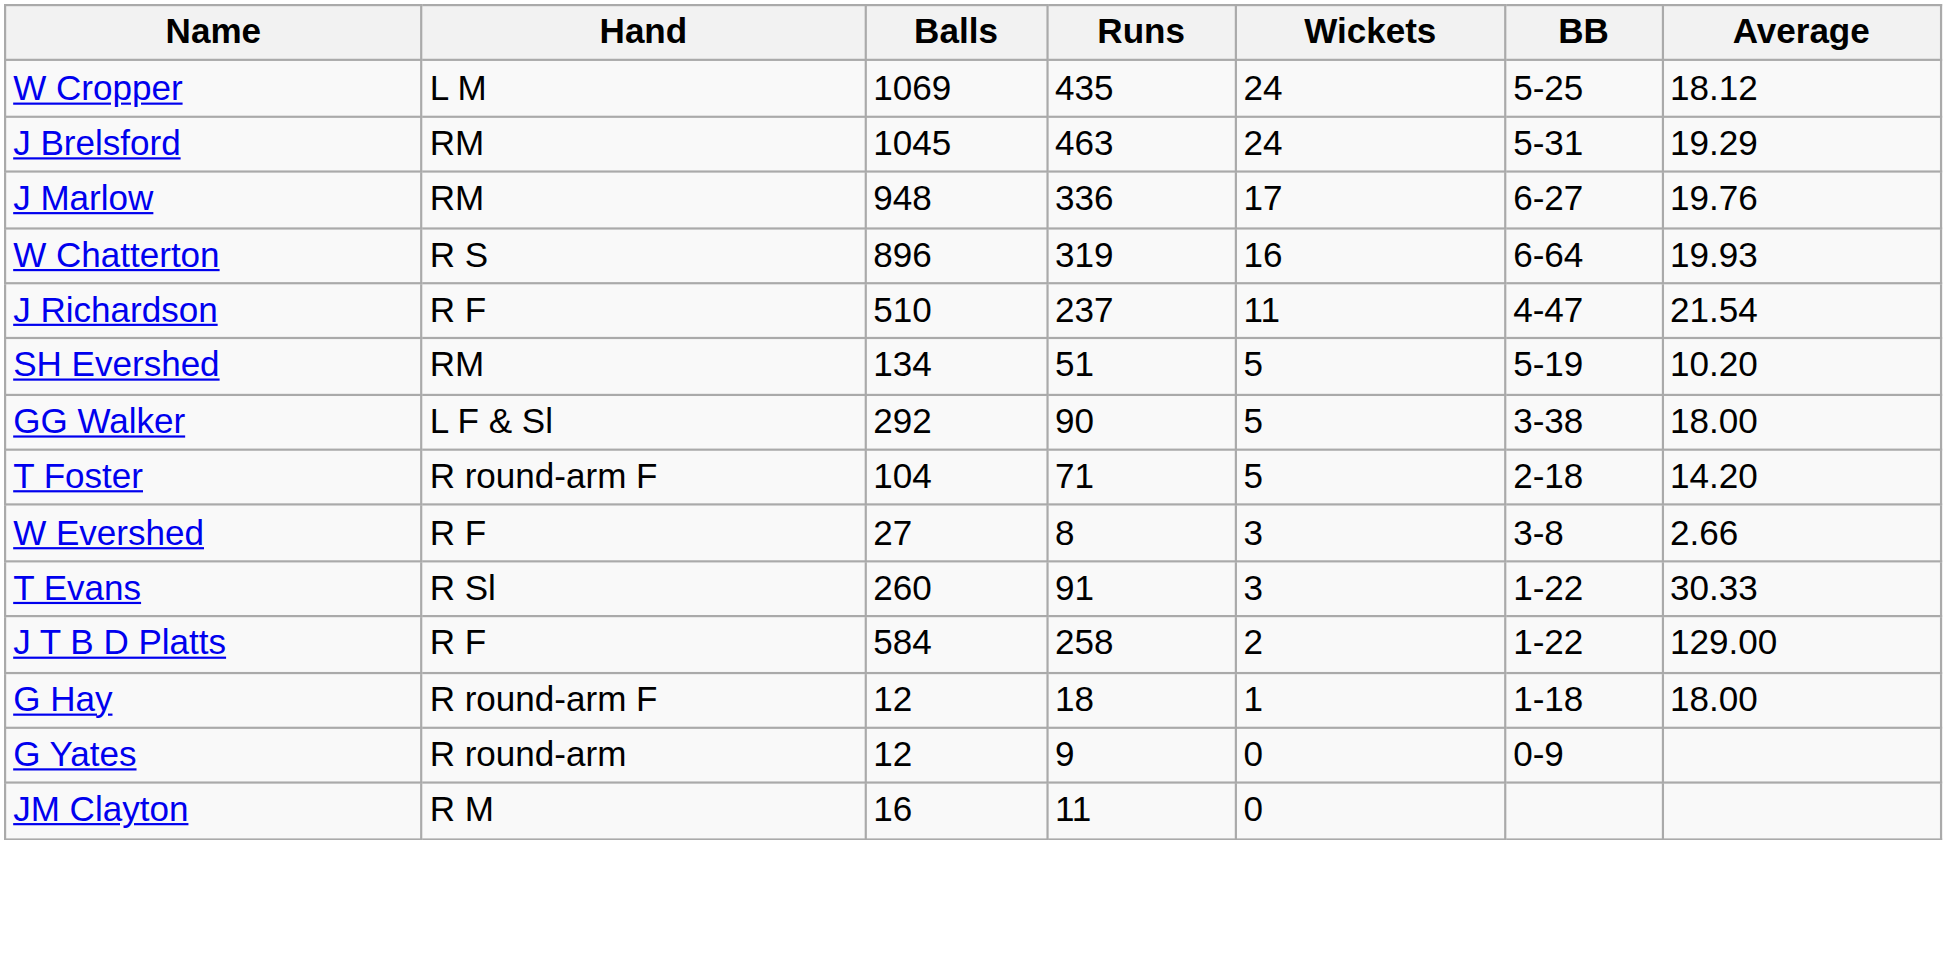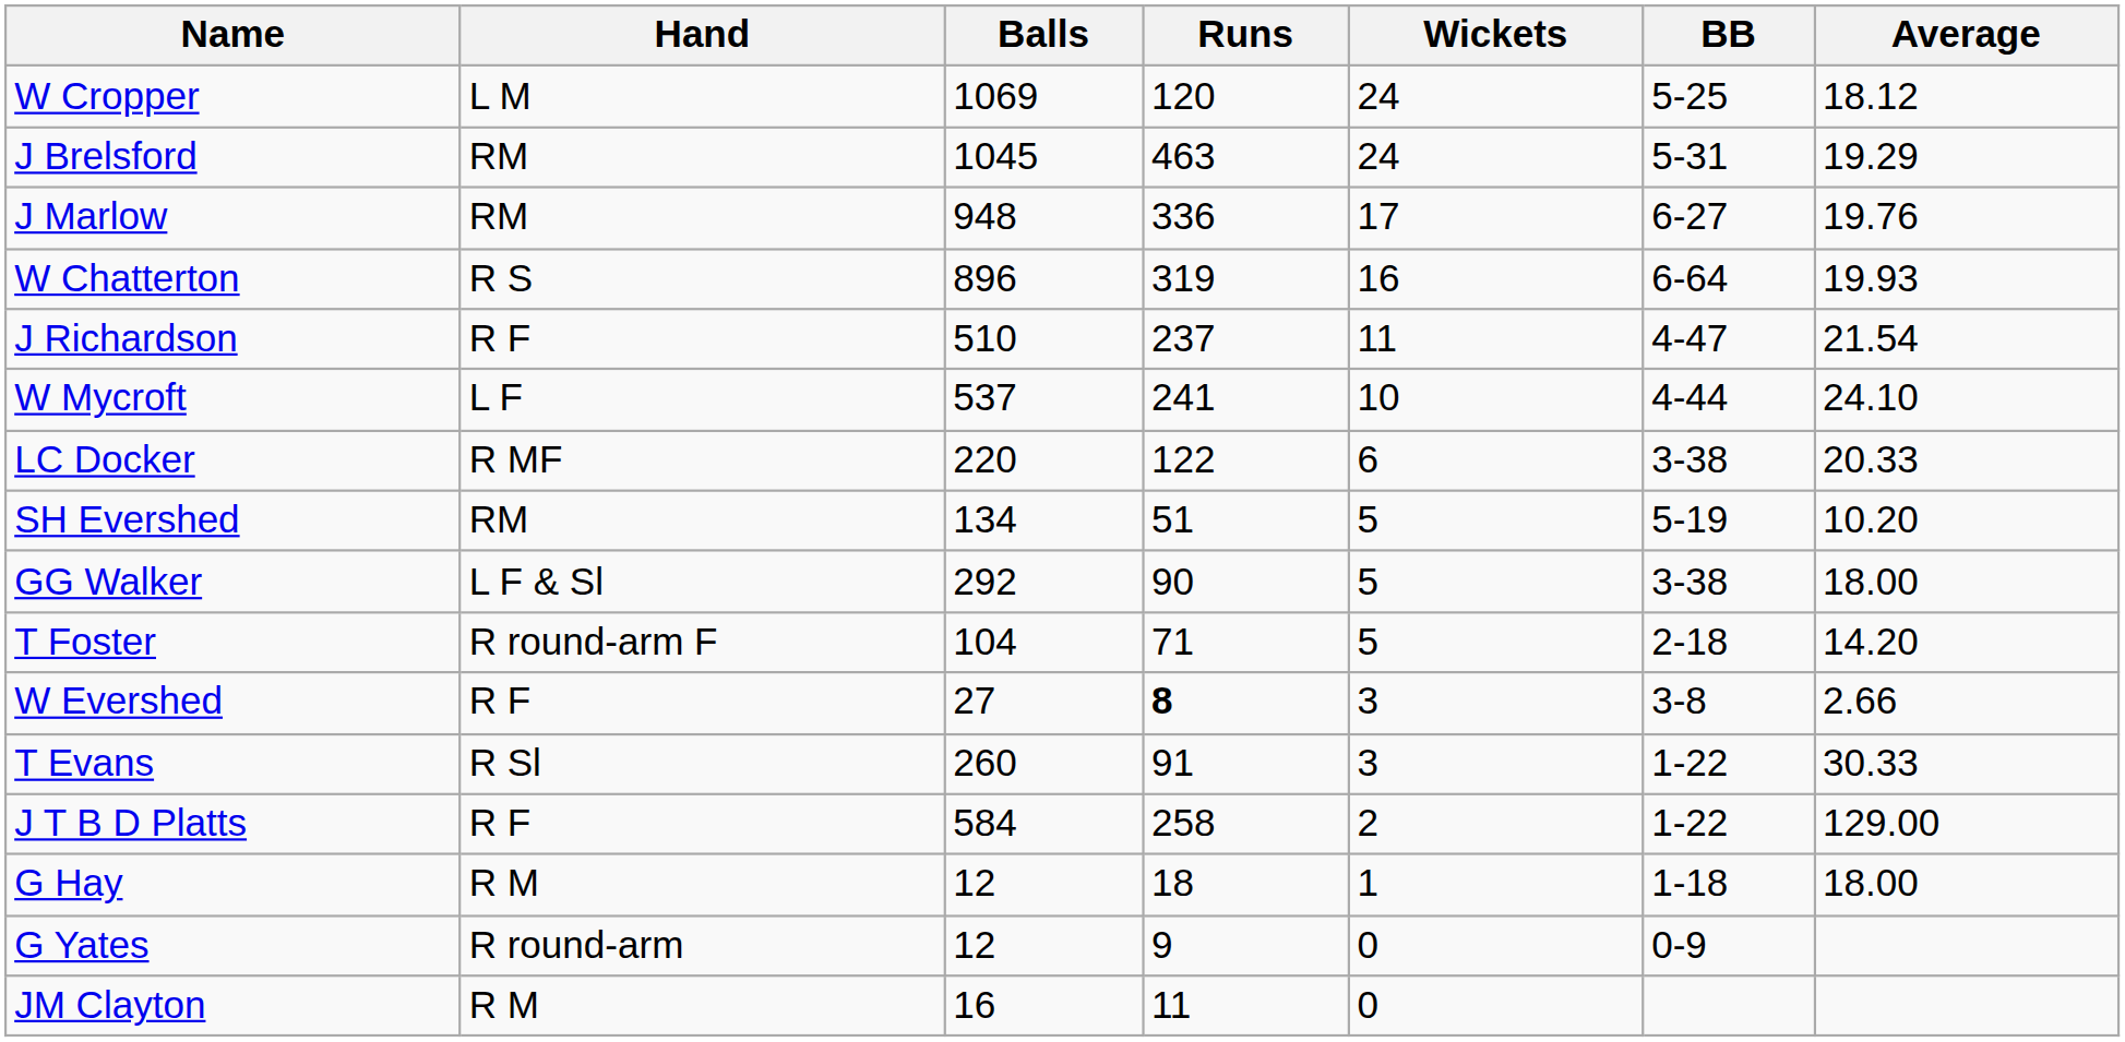W Cropper | Runs: 435 -> 120
+ row: W Mycroft | L F | 537 | 241 | 10 | 4-44 | 24.10
+ row: LC Docker | R MF | 220 | 122 | 6 | 3-38 | 20.33
W Evershed | Runs: normal -> bold
G Hay | Hand: R round-arm F -> R M
